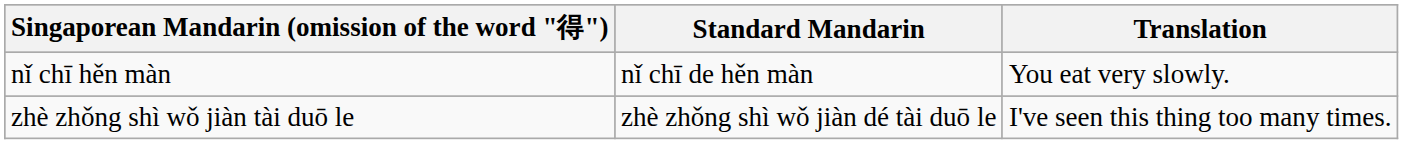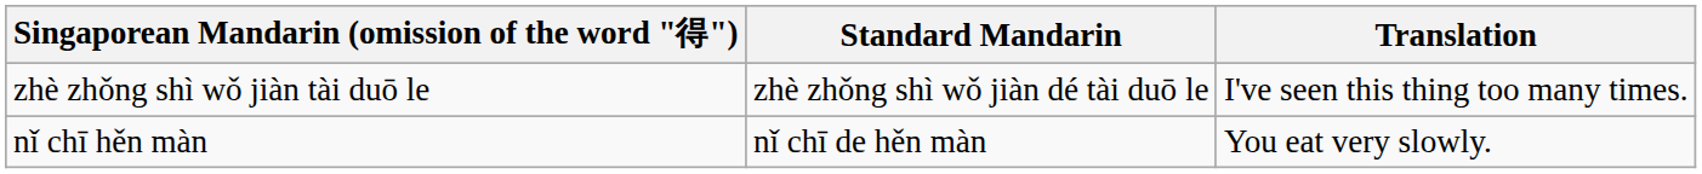rows swapped: nǐ chī hěn màn <-> zhè zhǒng shì wǒ jiàn tài duō le
